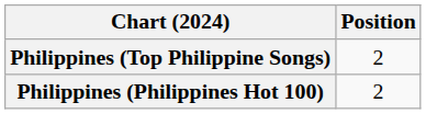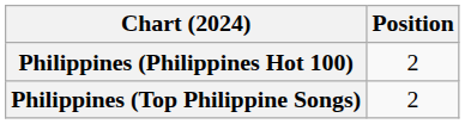rows swapped: Philippines (Philippines Hot 100) <-> Philippines (Top Philippine Songs)
